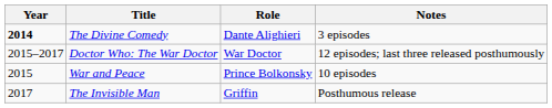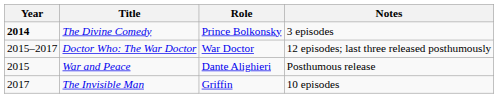The Divine Comedy | Role: Dante Alighieri -> Prince Bolkonsky
War and Peace | Role: Prince Bolkonsky -> Dante Alighieri
War and Peace | Notes: 10 episodes -> Posthumous release
The Invisible Man | Notes: Posthumous release -> 10 episodes
